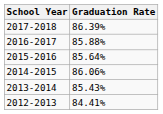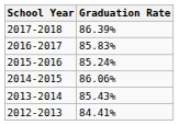2016-2017 | Graduation Rate: 85.88% -> 85.83%
2015-2016 | Graduation Rate: 85.64% -> 85.24%
